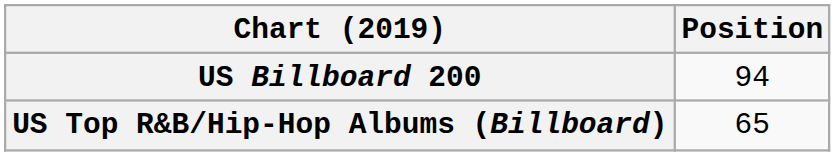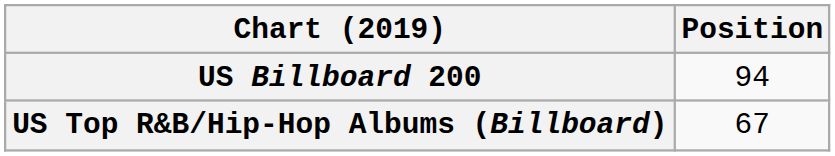US Top R&B/Hip-Hop Albums (Billboard) | Position: 65 -> 67
